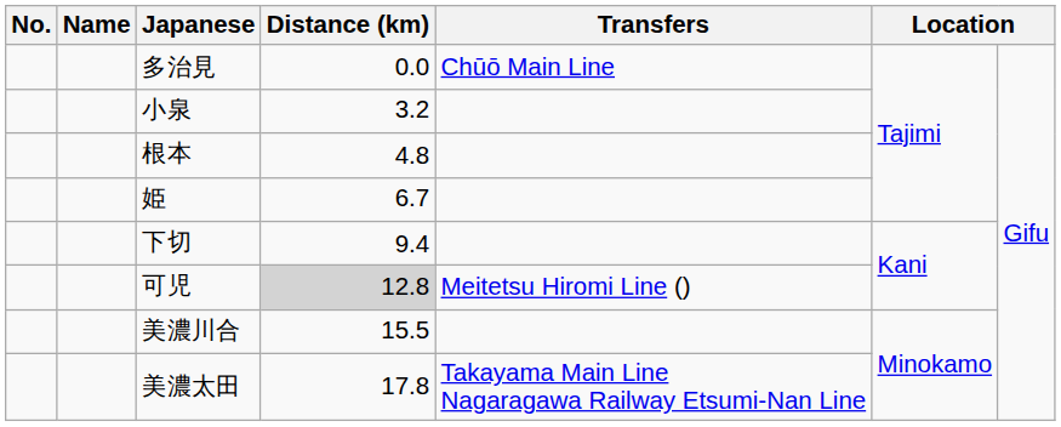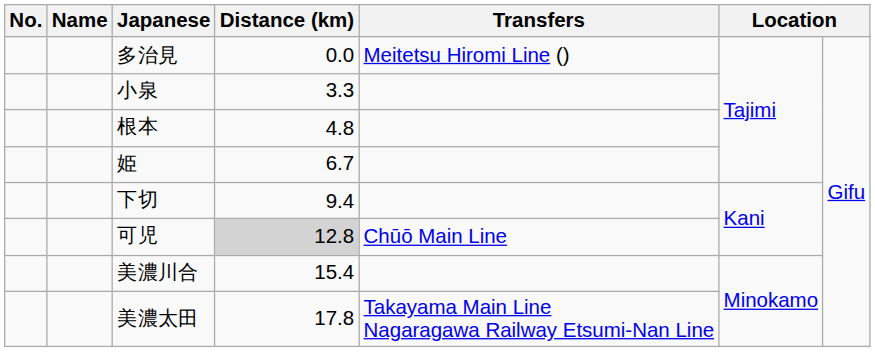多治見 | Transfers: Chūō Main Line -> Meitetsu Hiromi Line ()
小泉 | Distance (km): 3.2 -> 3.3
可児 | Transfers: Meitetsu Hiromi Line () -> Chūō Main Line
美濃川合 | Distance (km): 15.5 -> 15.4
